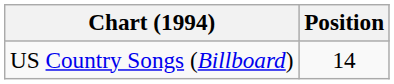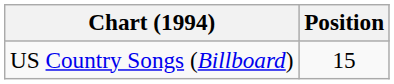US Country Songs (Billboard) | Position: 14 -> 15
